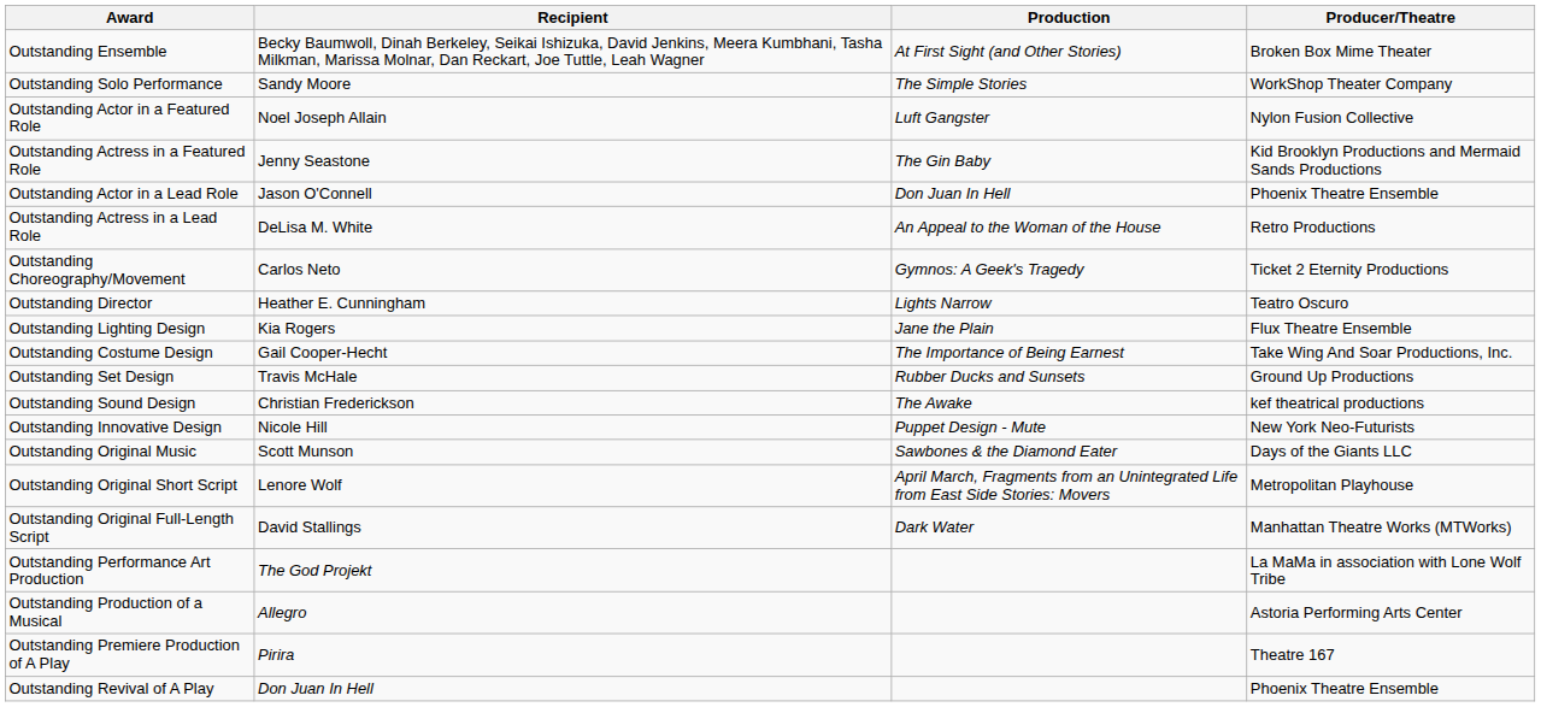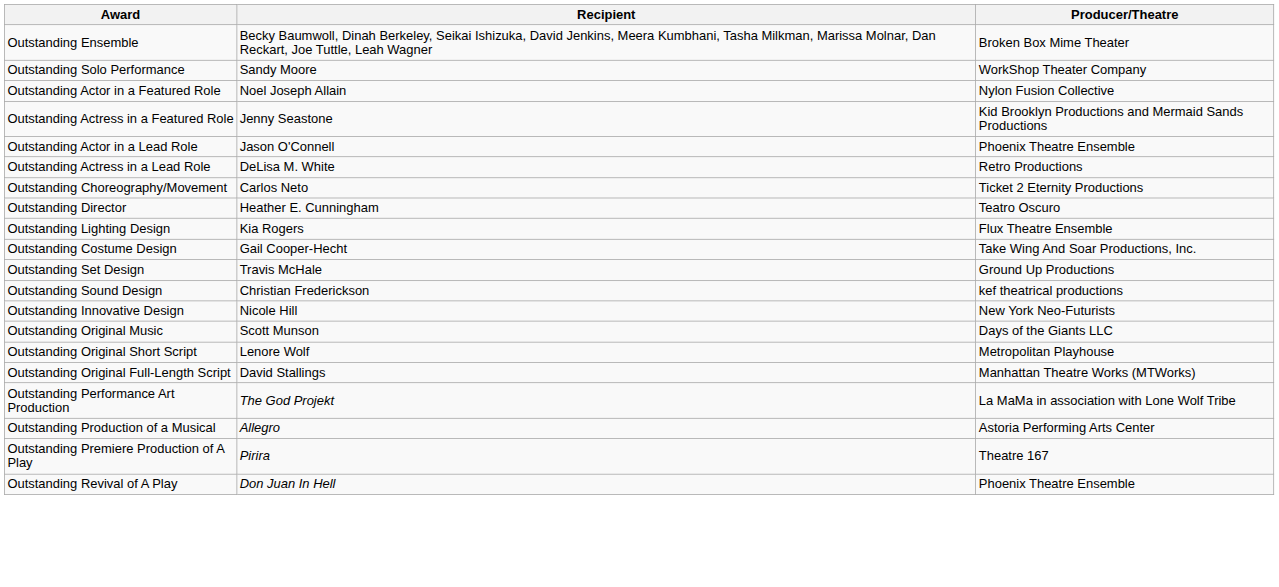- column: Production | At First Sight (and Other Stories) | The Simple Stories | Luft Gangster | The Gin Baby | Don Juan In Hell | An Appeal to the Woman of the House | Gymnos: A Geek's Tragedy | Lights Narrow | Jane the Plain | The Importance of Being Earnest | Rubber Ducks and Sunsets | The Awake | Puppet Design - Mute | Sawbones & the Diamond Eater | April March, Fragments from an Unintegrated Life from East Side Stories: Movers | Dark Water
